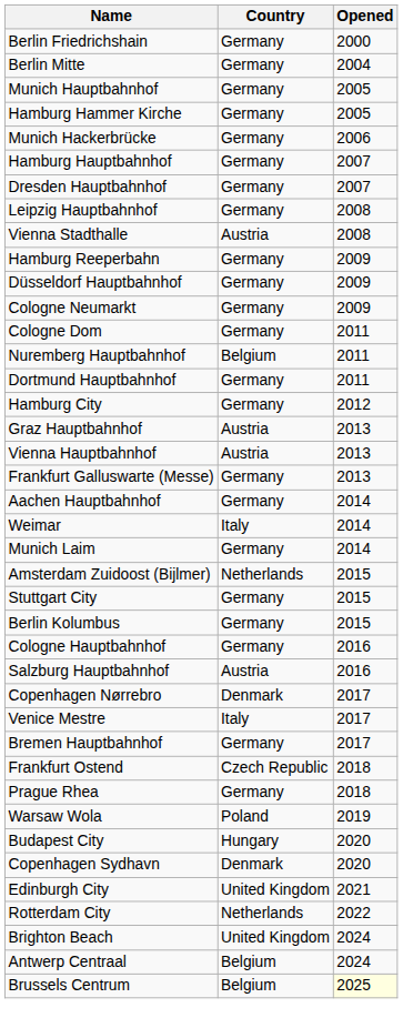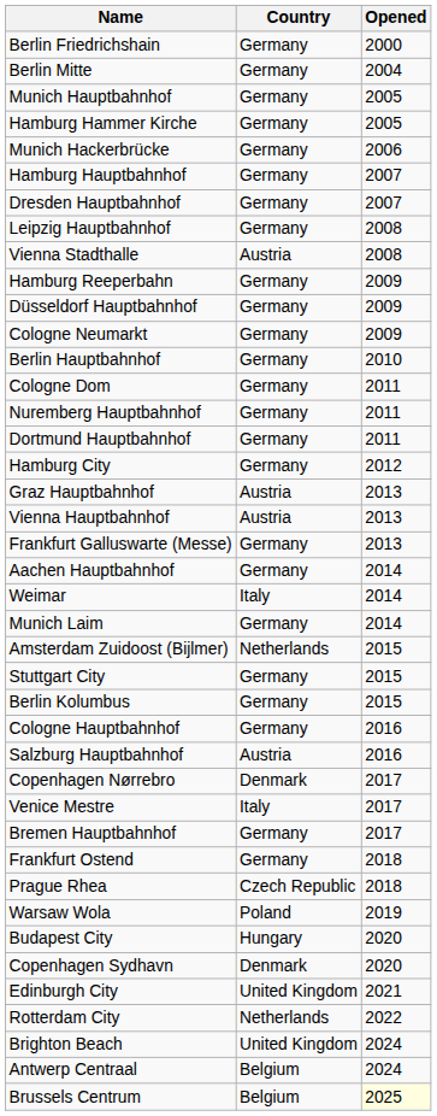+ row: Berlin Hauptbahnhof | Germany | 2010
Nuremberg Hauptbahnhof | Country: Belgium -> Germany
Frankfurt Ostend | Country: Czech Republic -> Germany
Prague Rhea | Country: Germany -> Czech Republic
